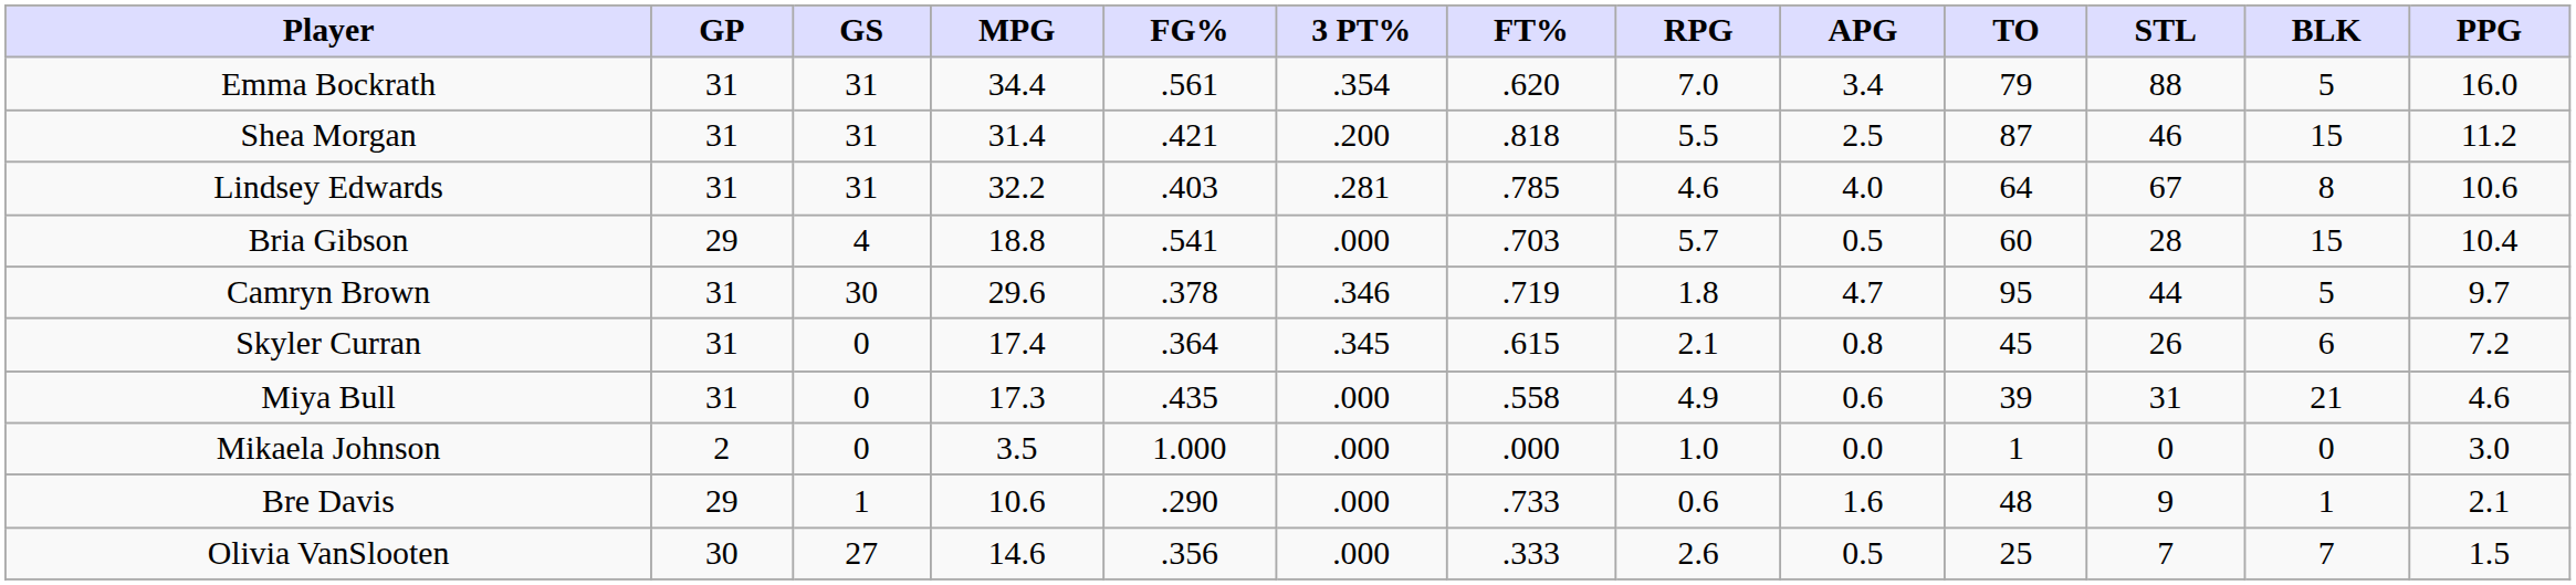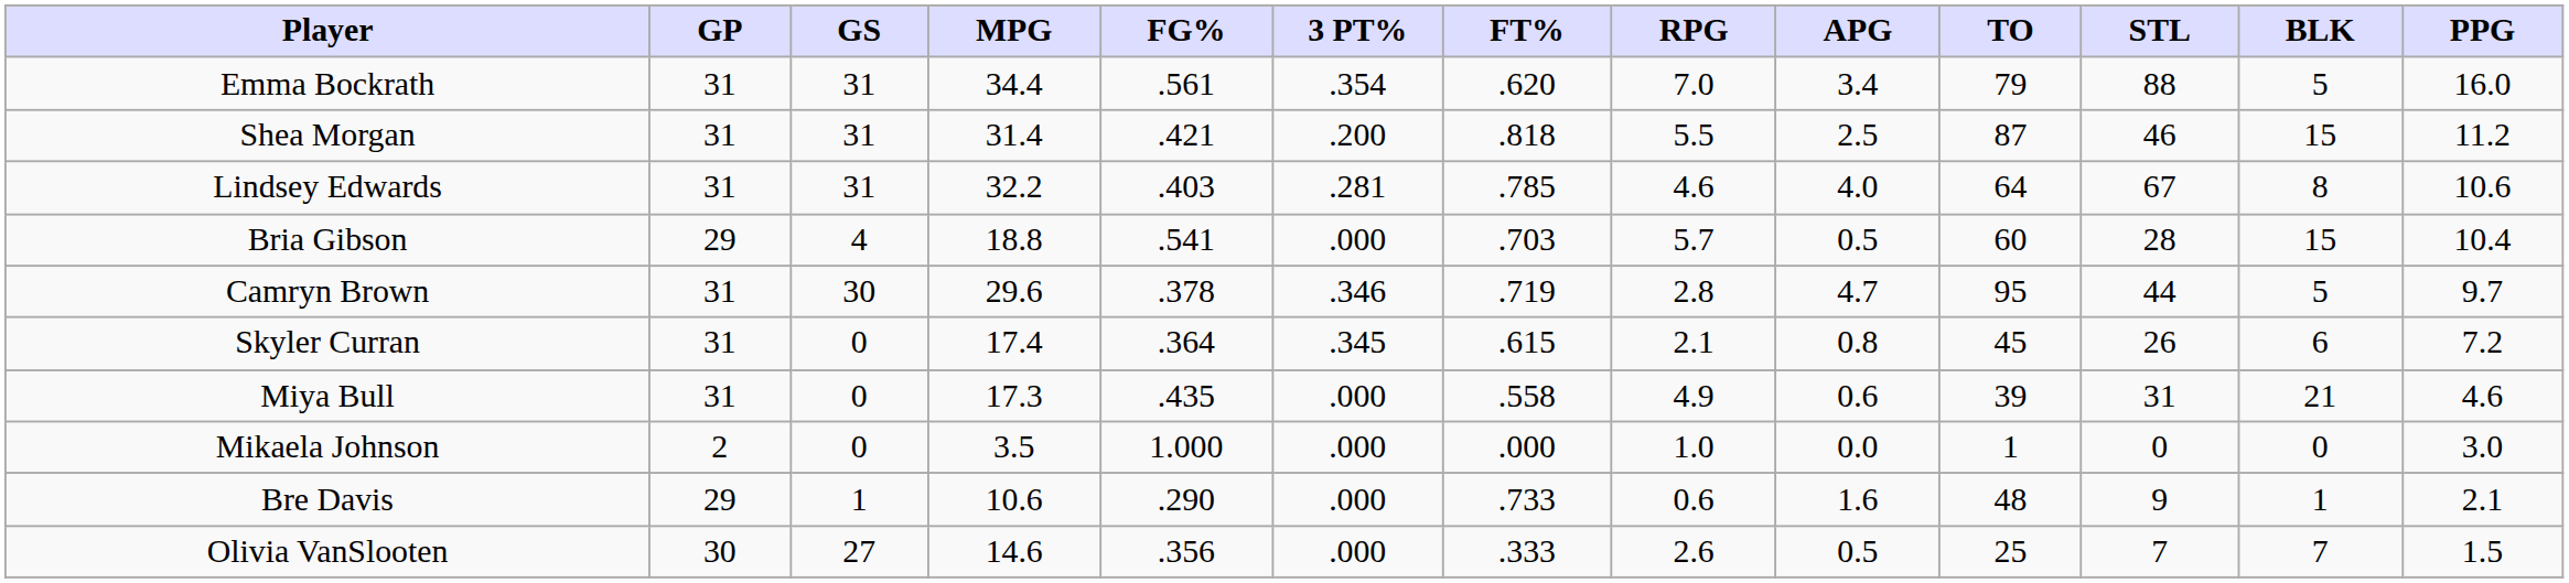Camryn Brown | RPG: 1.8 -> 2.8
